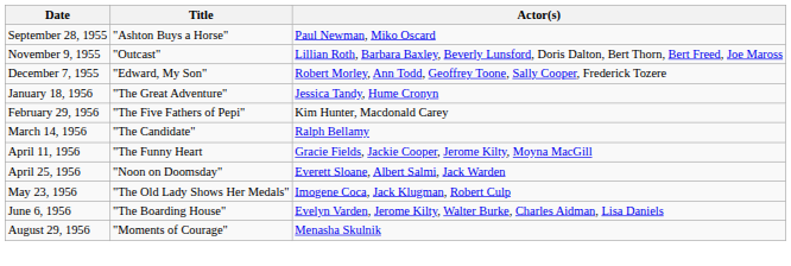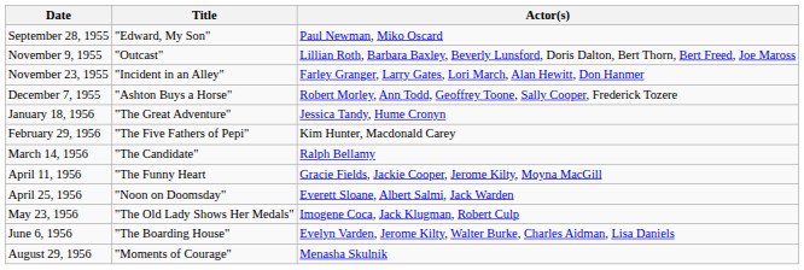September 28, 1955 | Title: "Ashton Buys a Horse" -> "Edward, My Son"
+ row: November 23, 1955 | "Incident in an Alley" | Farley Granger, Larry Gates, Lori March, Alan Hewitt, Don Hanmer
December 7, 1955 | Title: "Edward, My Son" -> "Ashton Buys a Horse"
